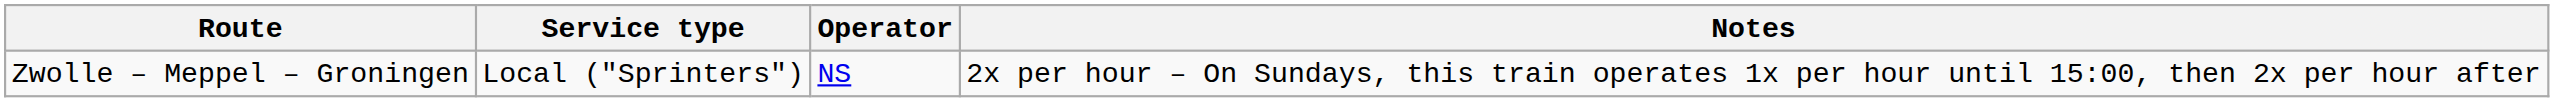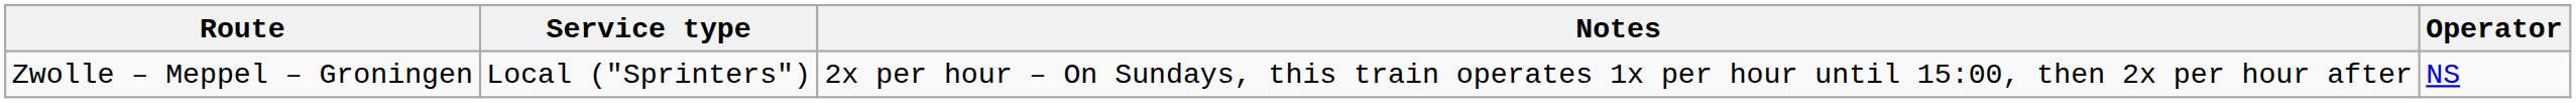columns swapped: Operator <-> Notes
